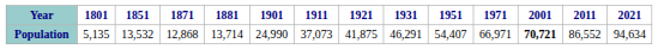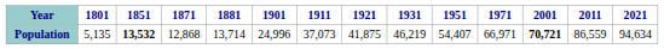Population | 1851: normal -> bold
Population | 1901: 24,990 -> 24,996
Population | 1931: 46,291 -> 46,219
Population | 2011: 86,552 -> 86,559
